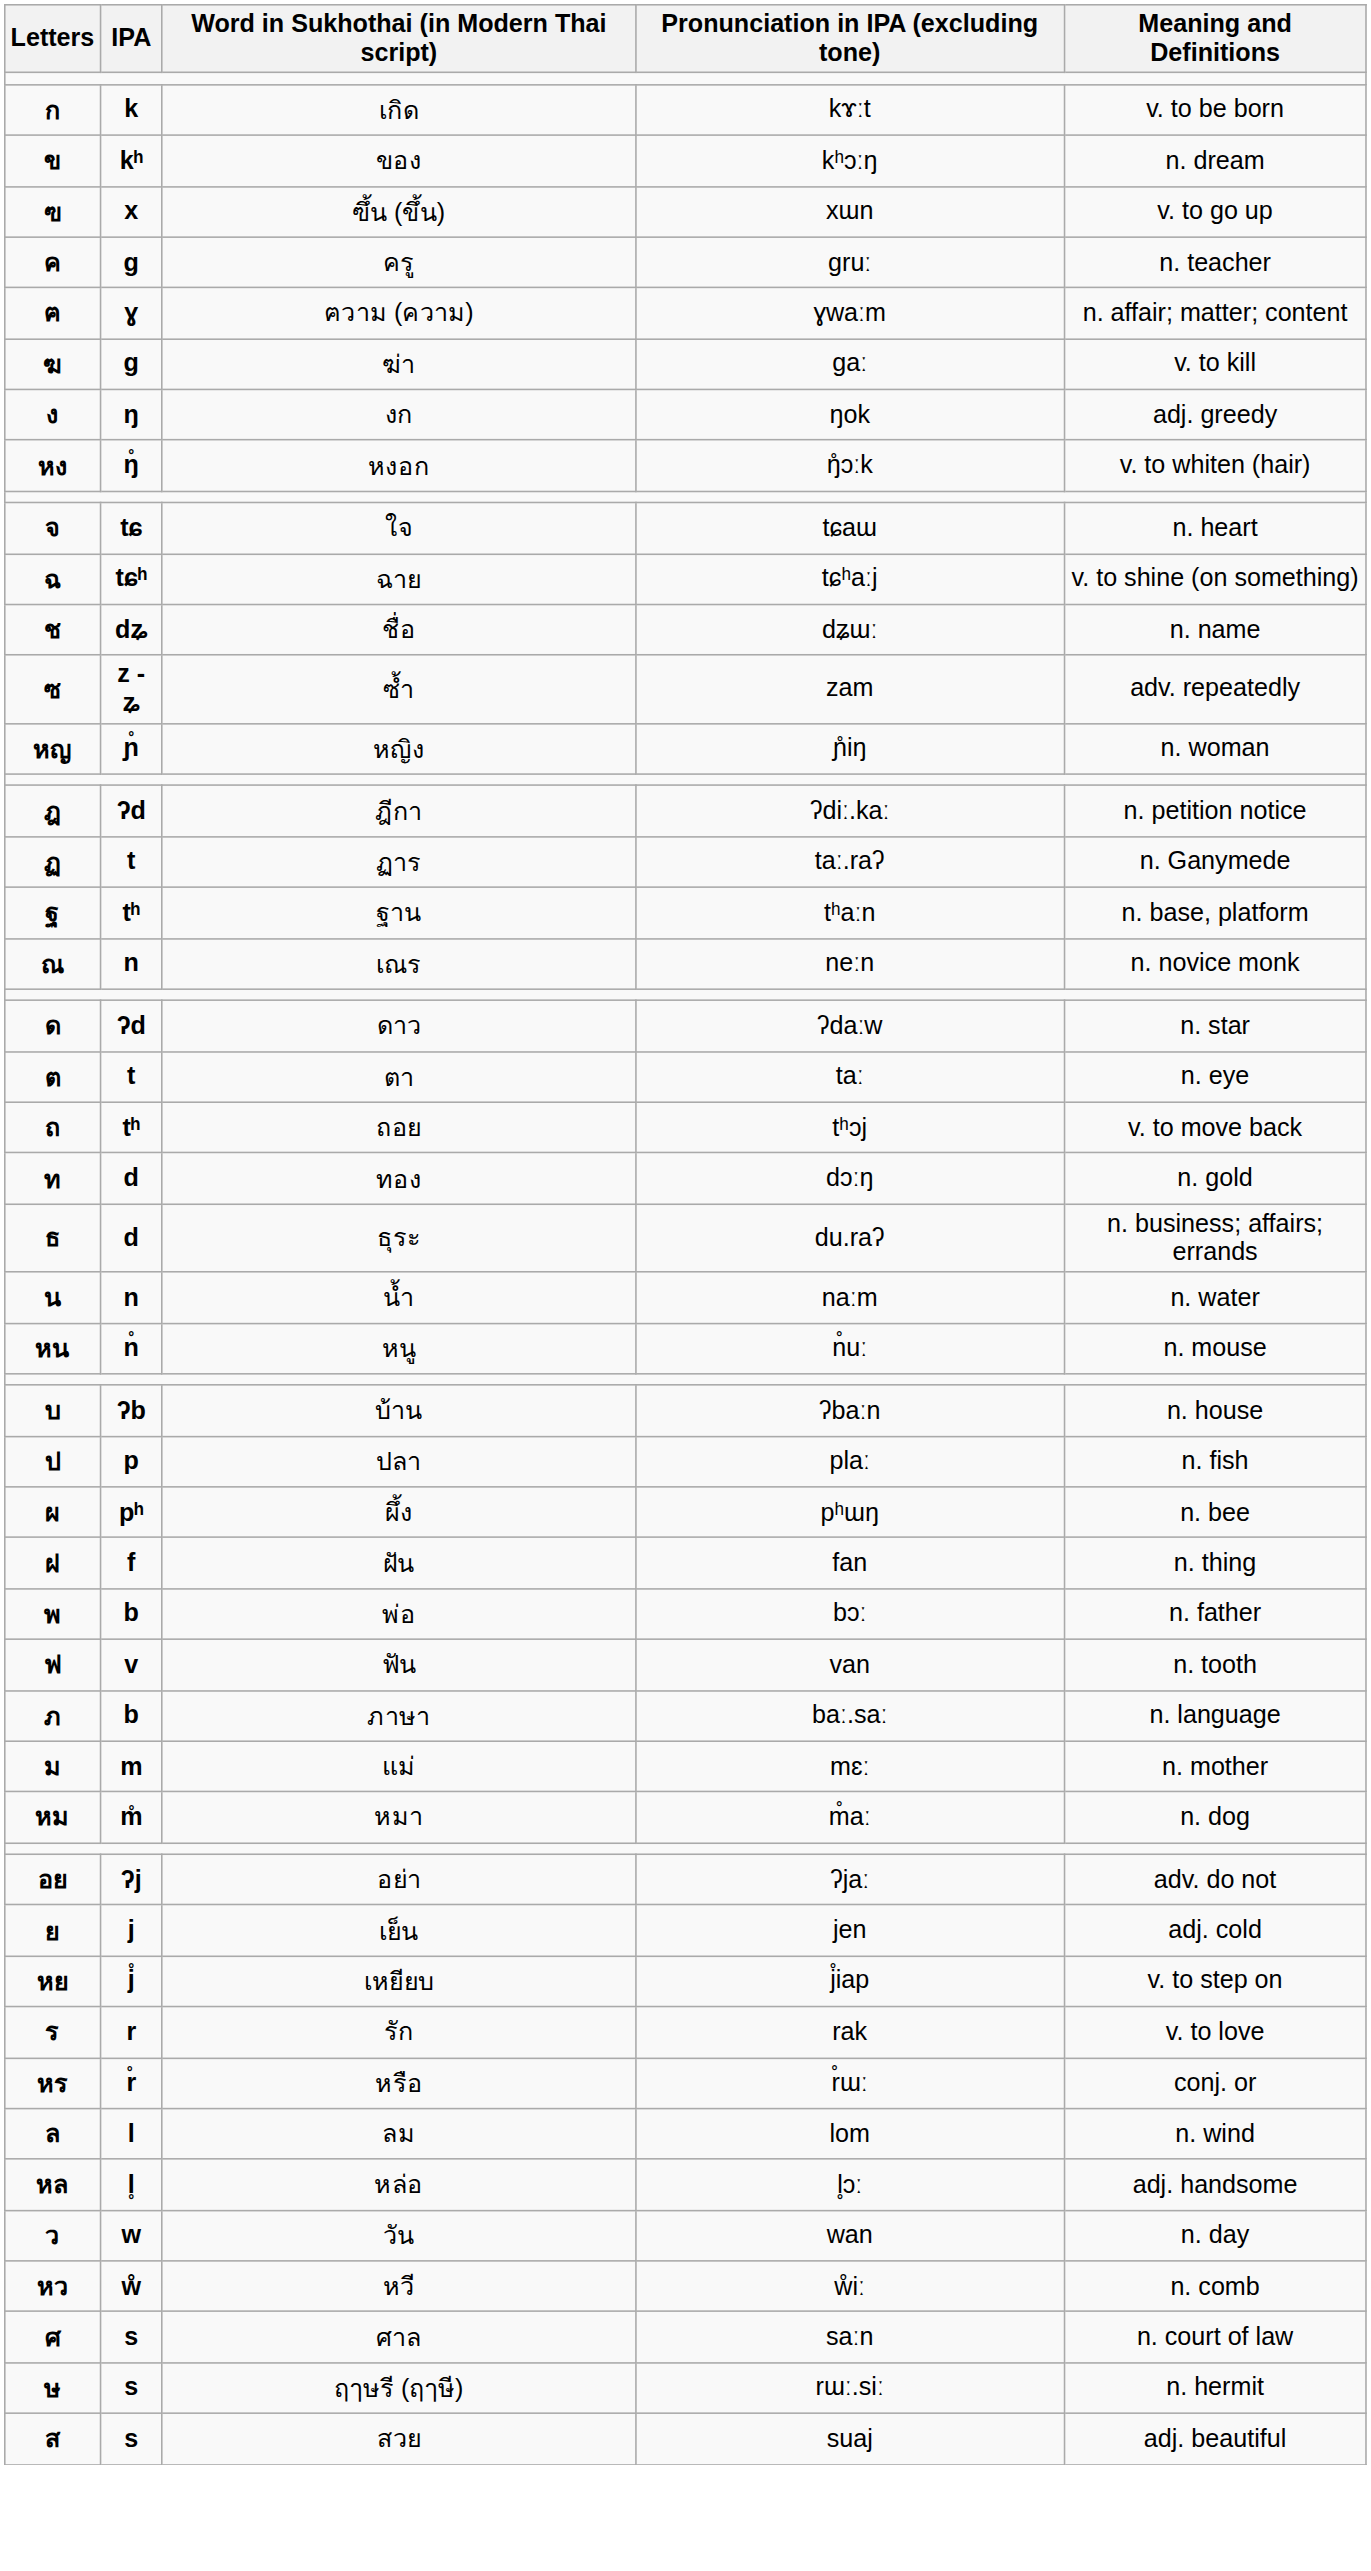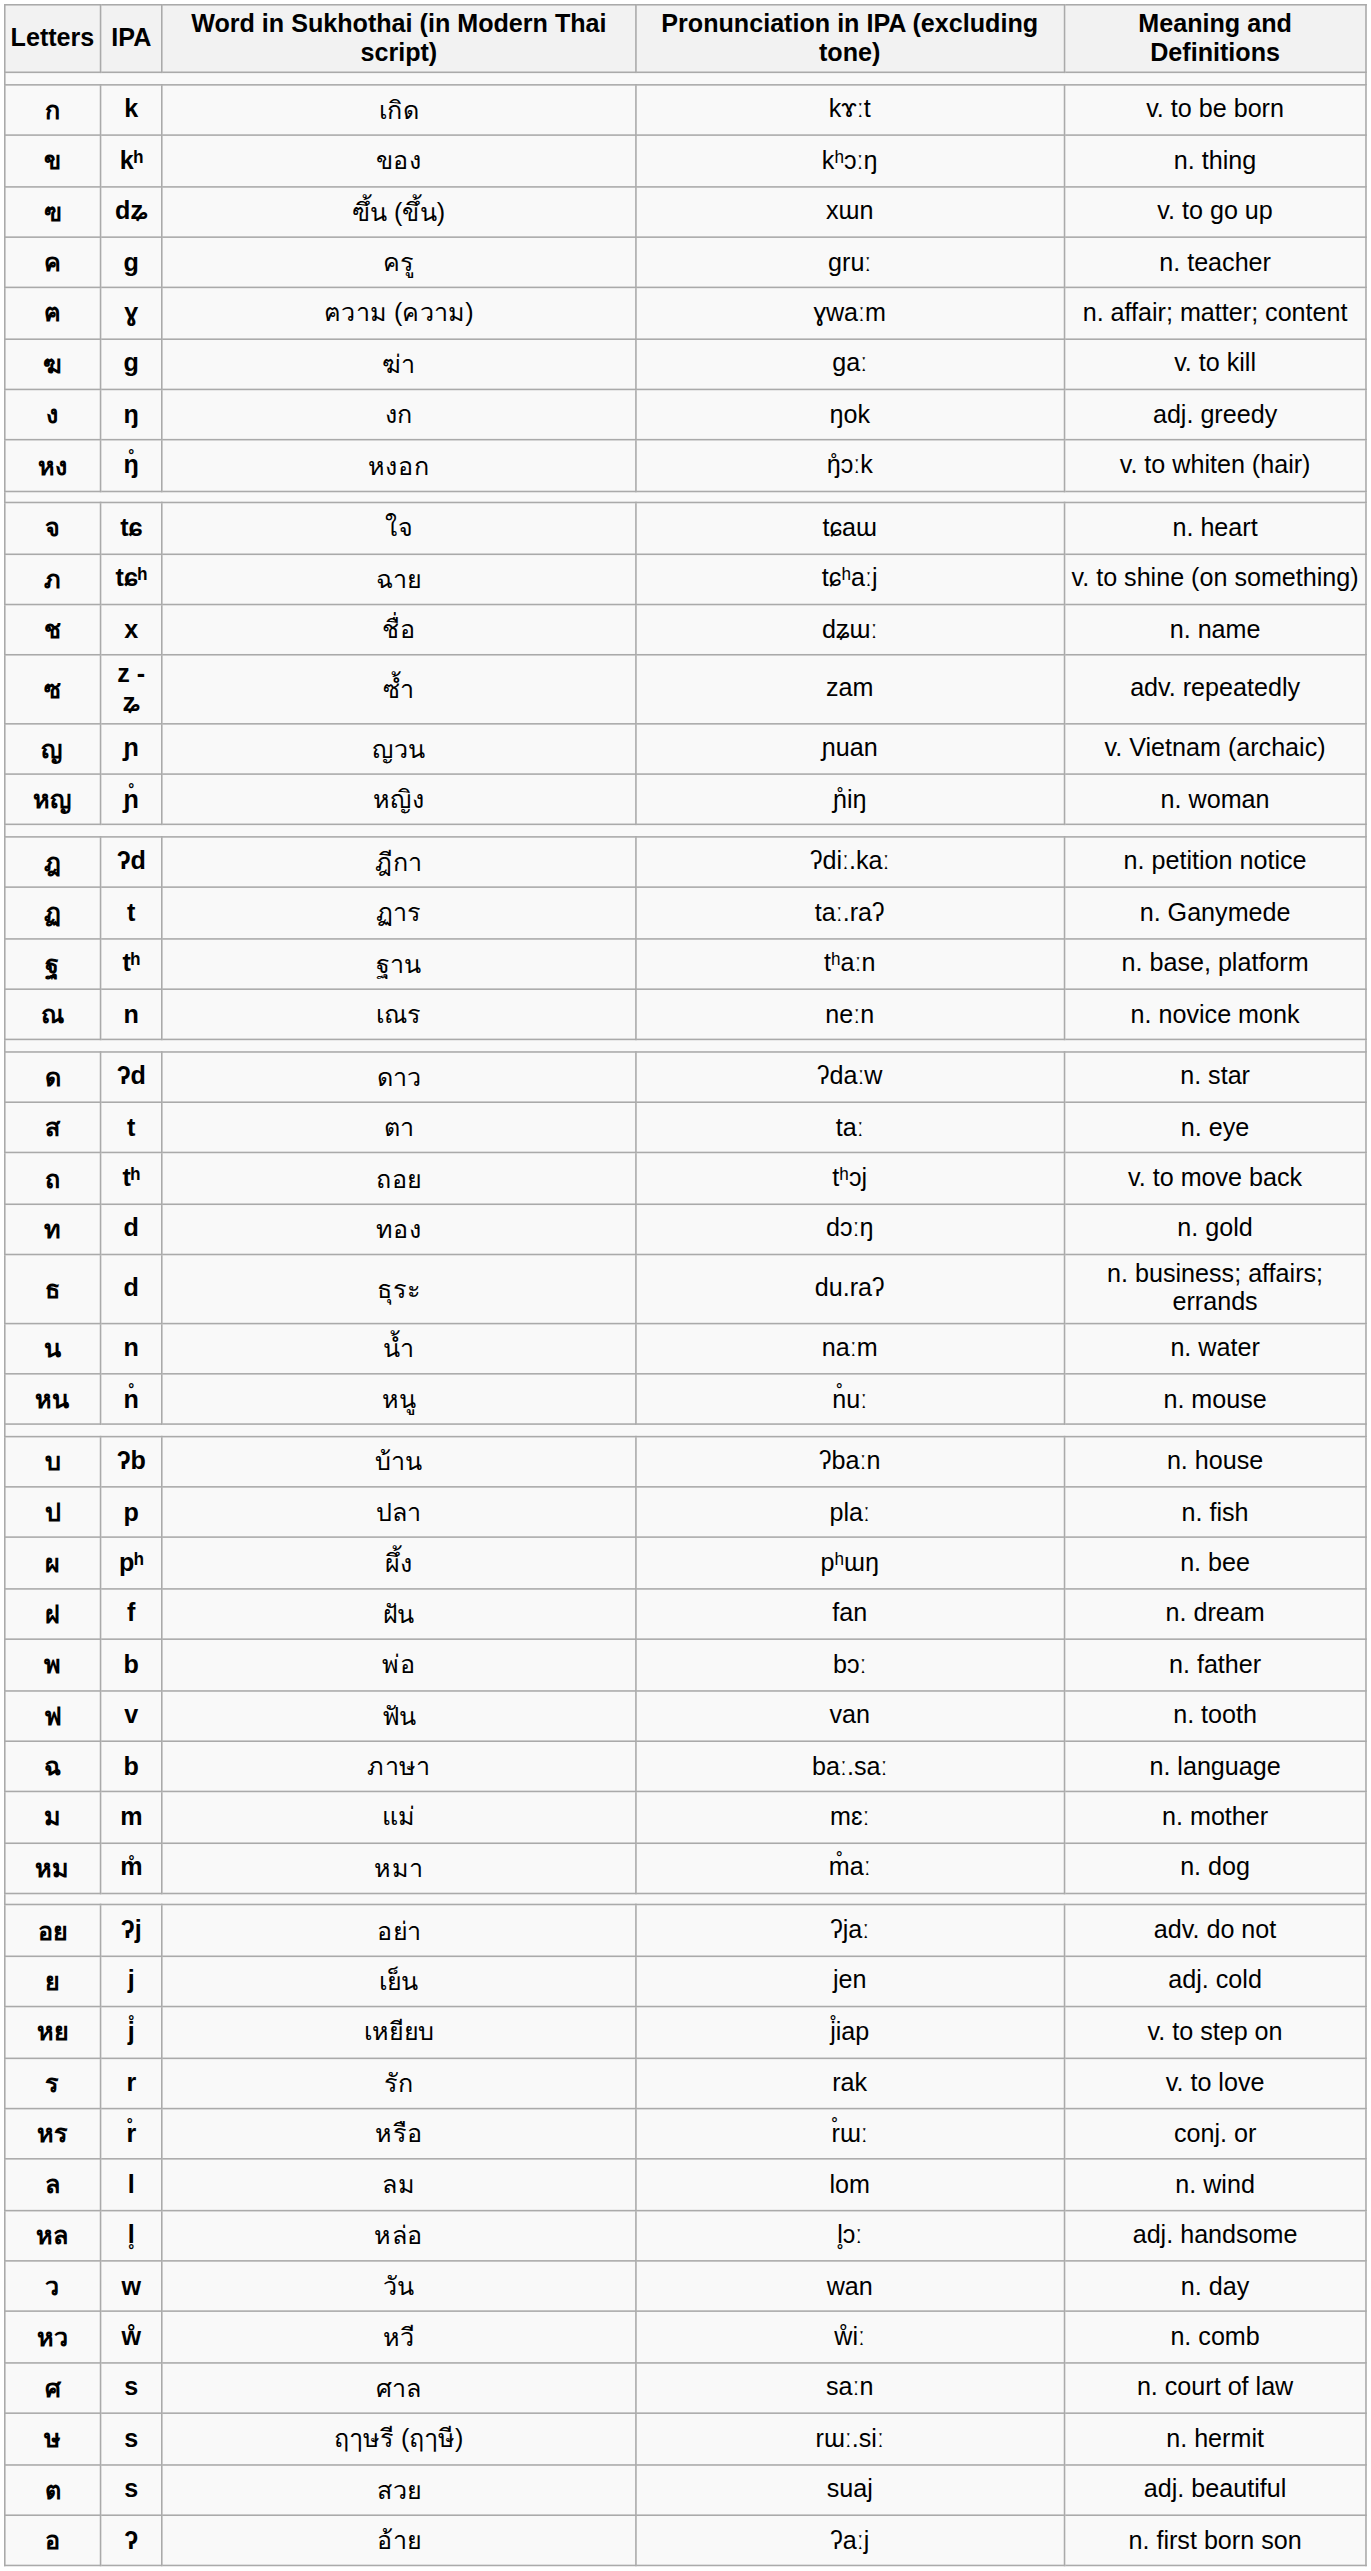ของ | Meaning and Definitions: n. dream -> n. thing
ฃึ้น (ขึ้น) | IPA: x -> dʑ
ฉาย | Letters: ฉ -> ภ
ชื่อ | IPA: dʑ -> x
+ row: ญ | ɲ | ญวน | ɲuan | v. Vietnam (archaic)
ตา | Letters: ต -> ส
ฝัน | Meaning and Definitions: n. thing -> n. dream
ภาษา | Letters: ภ -> ฉ
สวย | Letters: ส -> ต
+ row: อ | ʔ | อ้าย | ʔaːj | n. first born son
